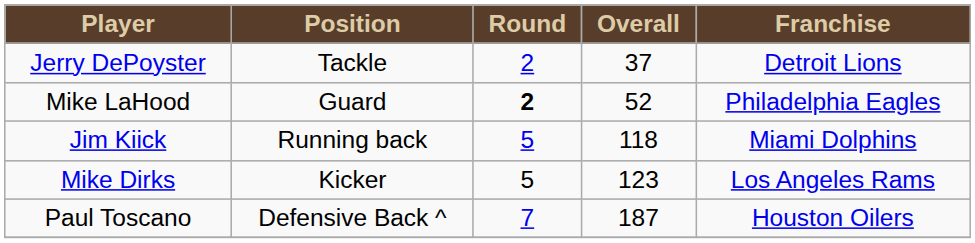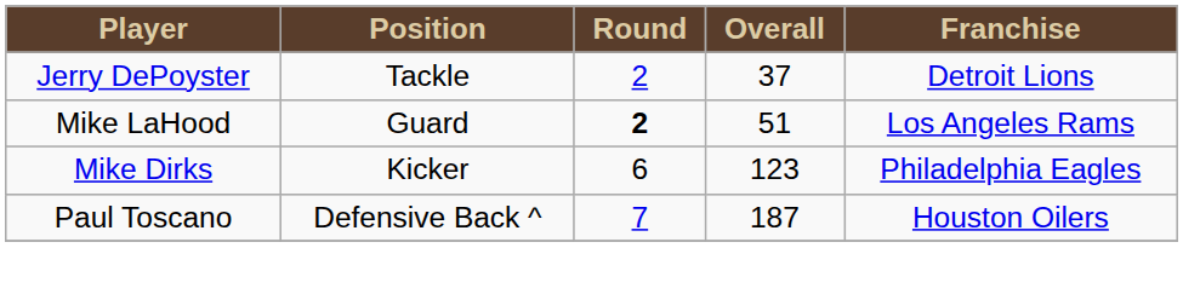Mike LaHood | Overall: 52 -> 51
Mike LaHood | Franchise: Philadelphia Eagles -> Los Angeles Rams
- row: Jim Kiick | Running back | 5 | 118 | Miami Dolphins
Mike Dirks | Round: 5 -> 6
Mike Dirks | Franchise: Los Angeles Rams -> Philadelphia Eagles
